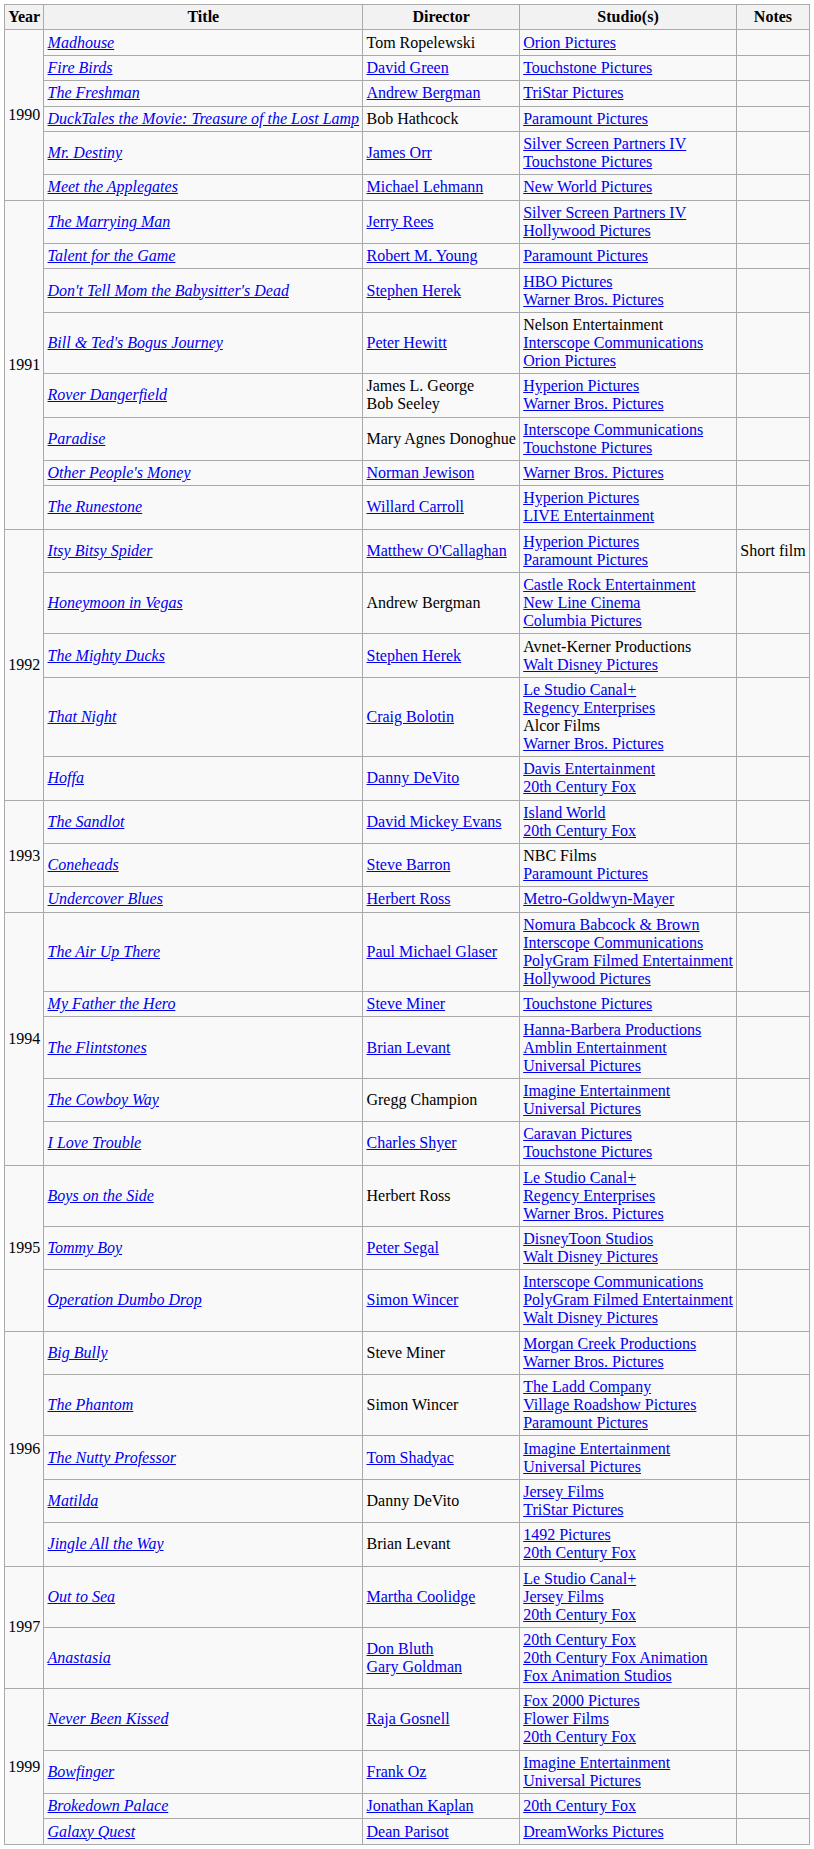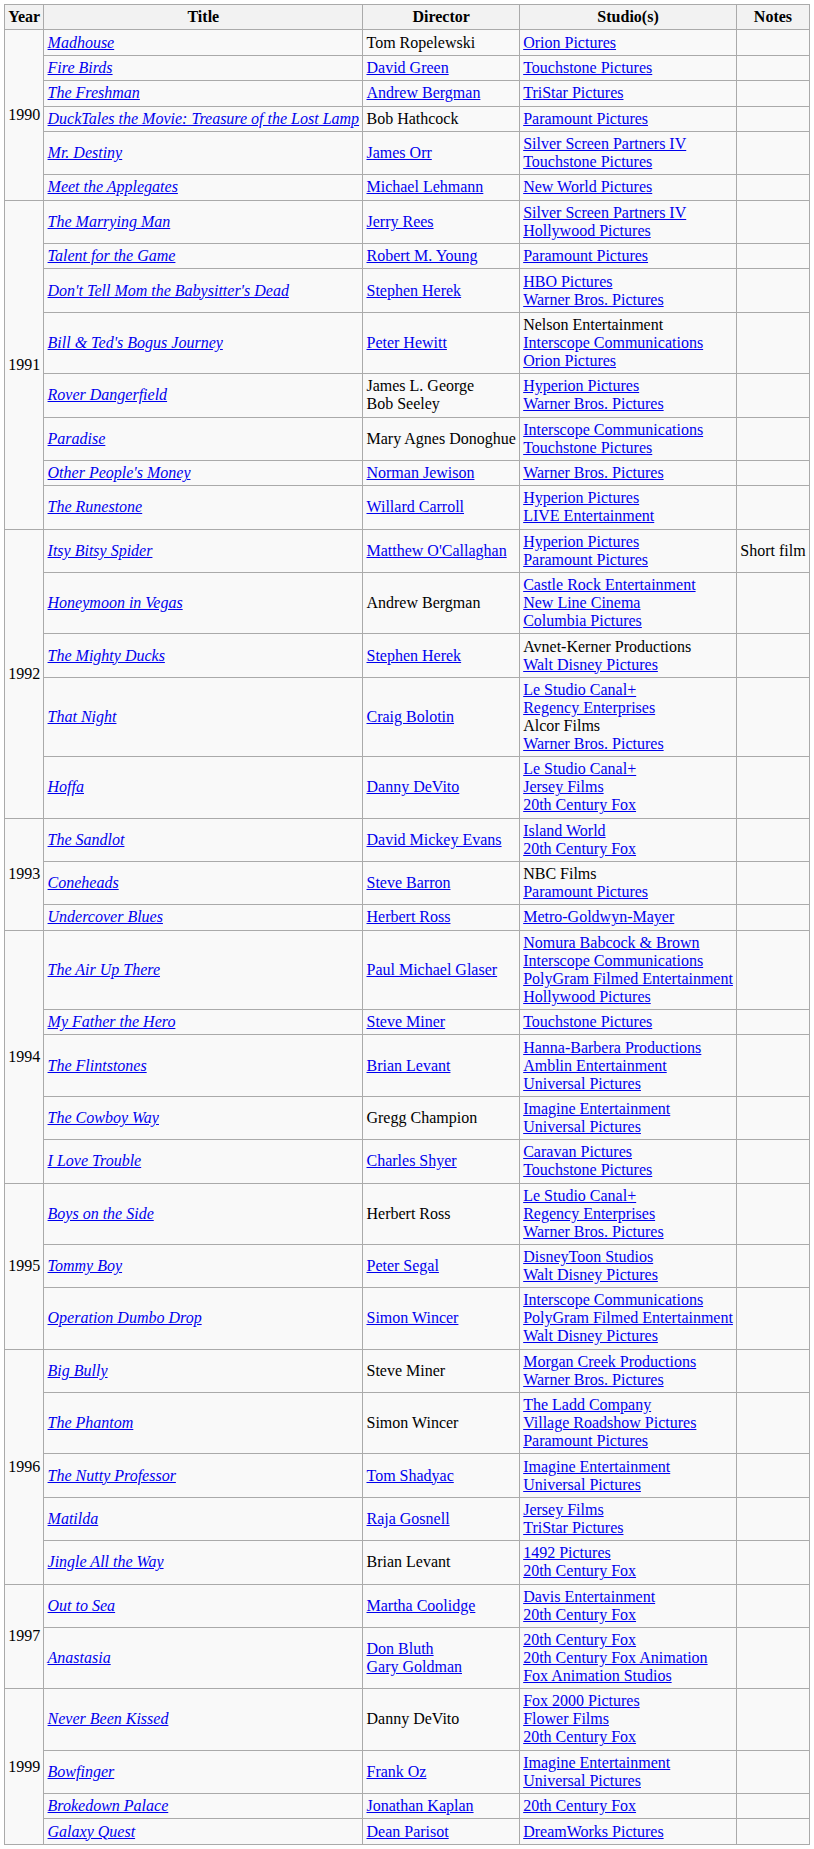Hoffa | Studio(s): Davis Entertainment 20th Century Fox -> Le Studio Canal+ Jersey Films 20th Century Fox
Matilda | Director: Danny DeVito -> Raja Gosnell
Out to Sea | Studio(s): Le Studio Canal+ Jersey Films 20th Century Fox -> Davis Entertainment 20th Century Fox
Never Been Kissed | Director: Raja Gosnell -> Danny DeVito
